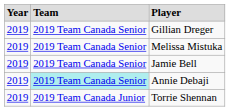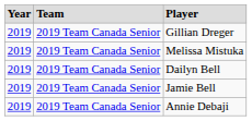+ row: 2019 | 2019 Team Canada Senior | Dailyn Bell
Annie Debaji | column 2: paleturquoise background -> no background
- row: 2019 | 2019 Team Canada Junior | Torrie Shennan
